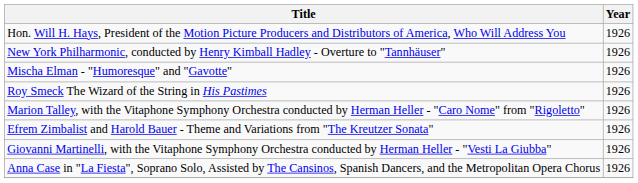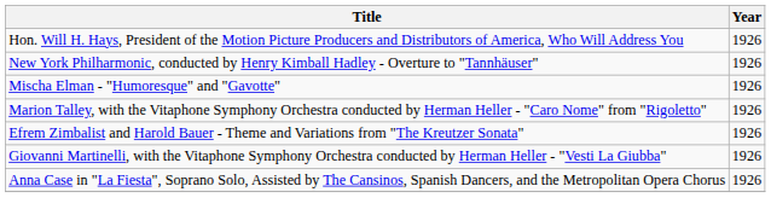- row: Roy Smeck The Wizard of the String in His Pastimes | 1926
